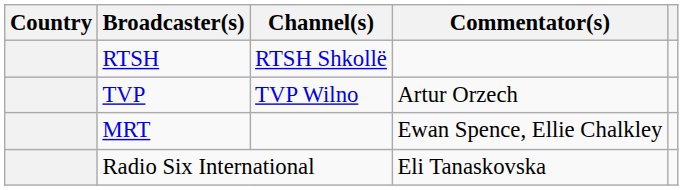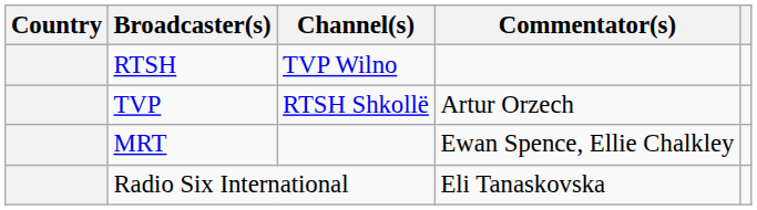RTSH | Channel(s): RTSH Shkollë -> TVP Wilno
TVP | Channel(s): TVP Wilno -> RTSH Shkollë
